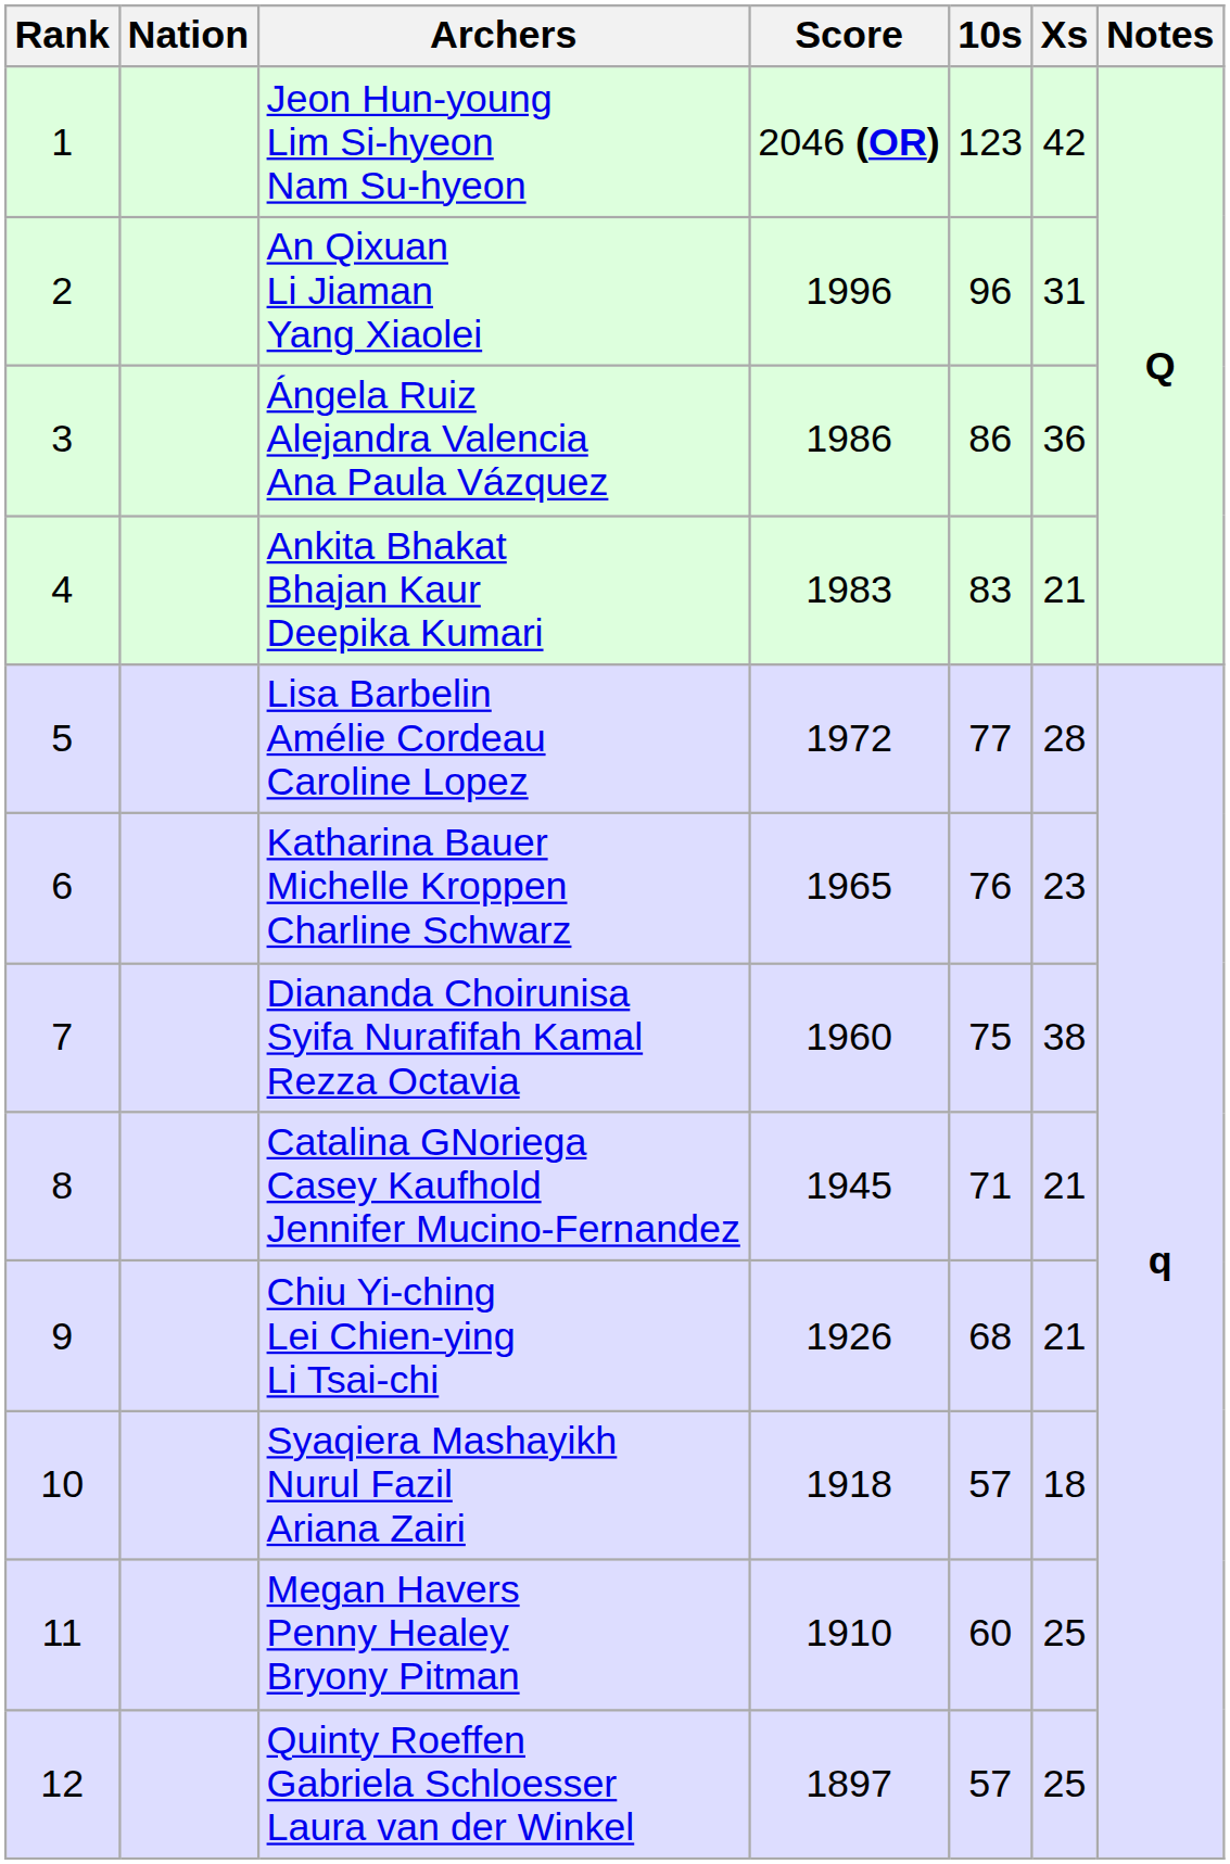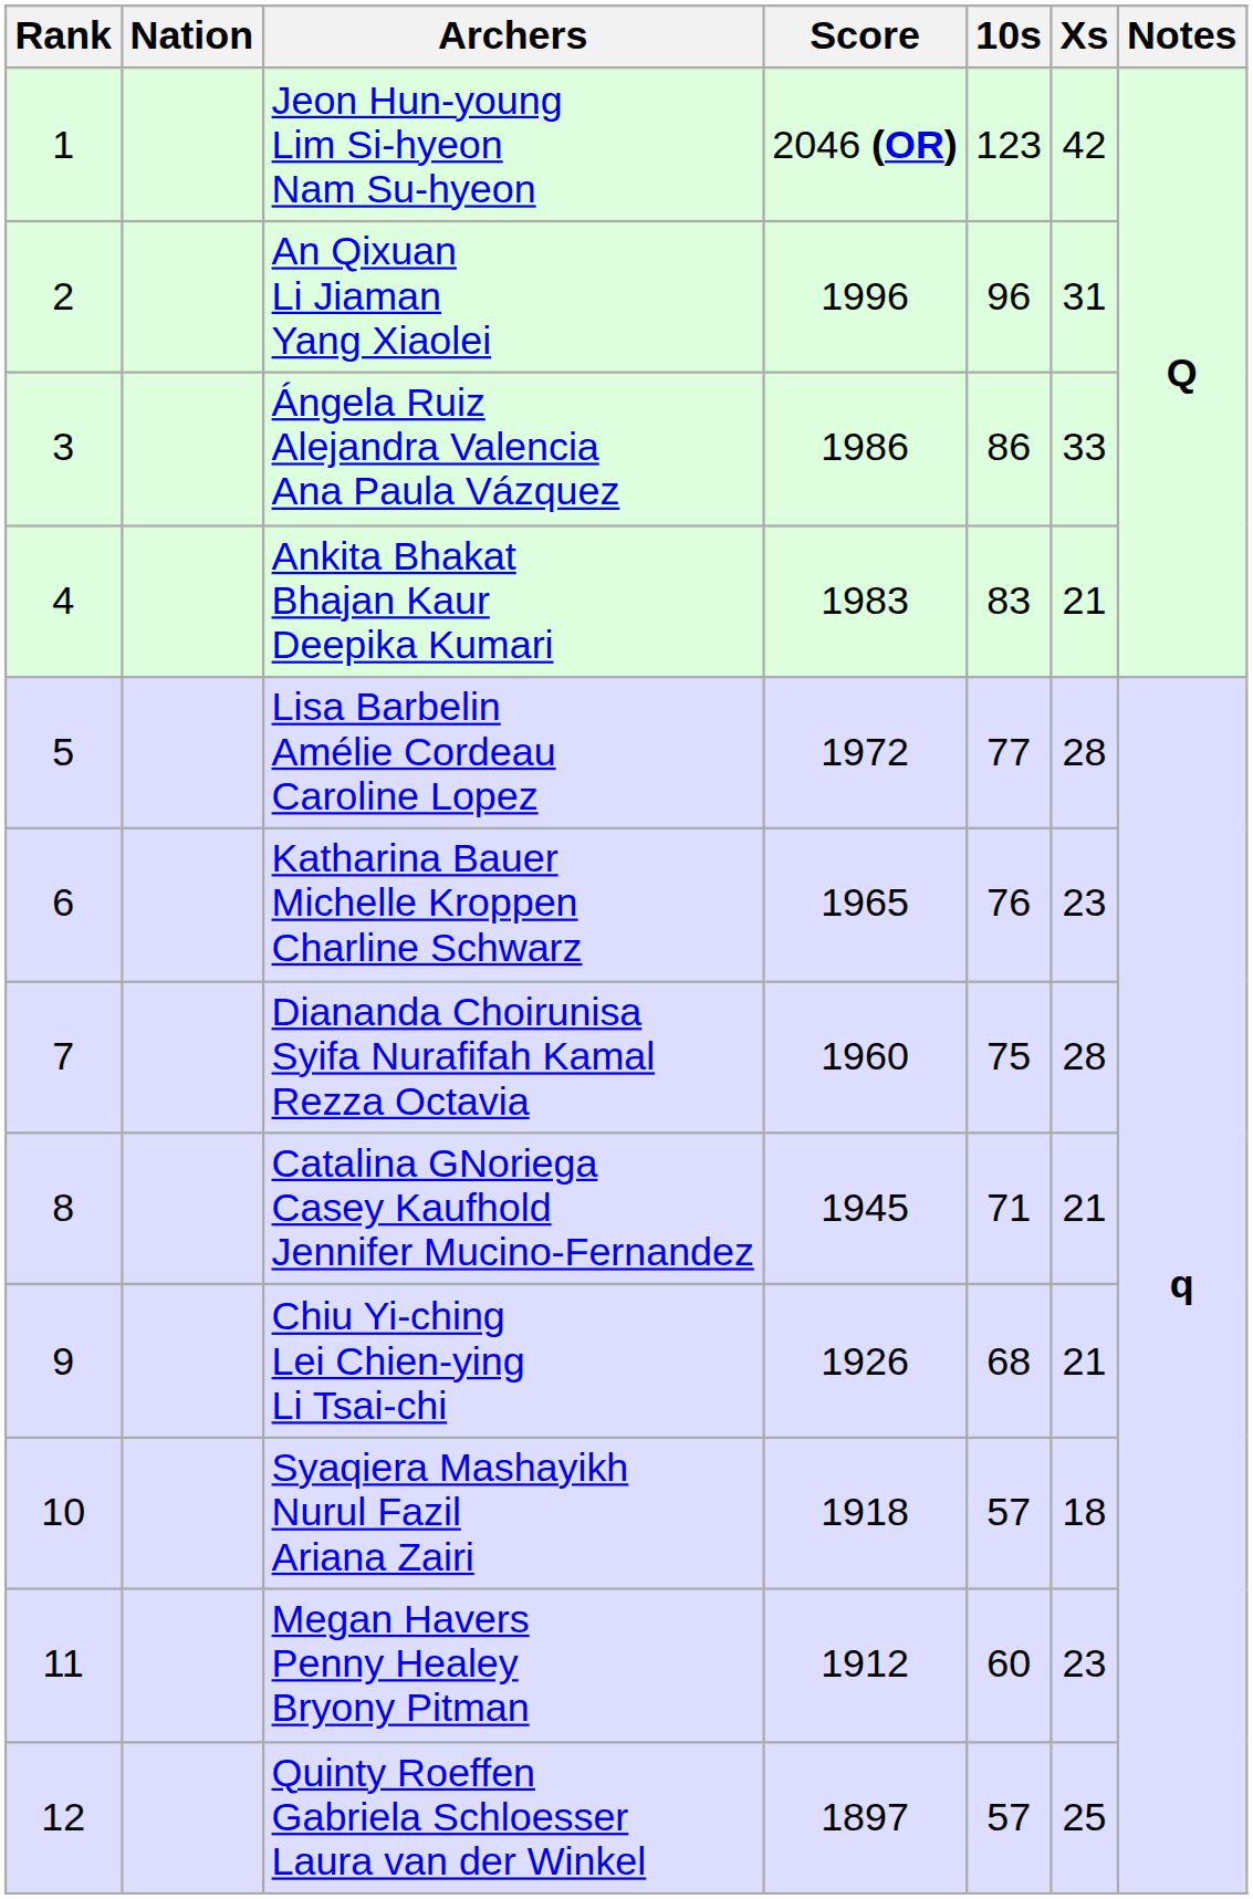Ángela Ruiz Alejandra Valencia Ana Paula Vázquez | Xs: 36 -> 33
Diananda Choirunisa Syifa Nurafifah Kamal Rezza Octavia | Xs: 38 -> 28
Megan Havers Penny Healey Bryony Pitman | Score: 1910 -> 1912
Megan Havers Penny Healey Bryony Pitman | Xs: 25 -> 23
